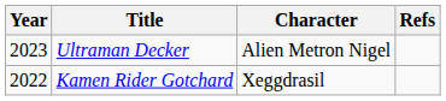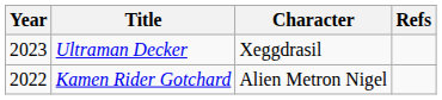Ultraman Decker | Character: Alien Metron Nigel -> Xeggdrasil
Kamen Rider Gotchard | Character: Xeggdrasil -> Alien Metron Nigel
